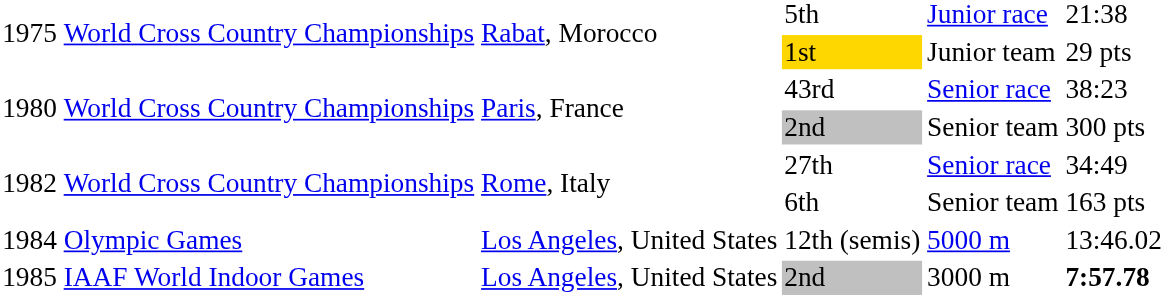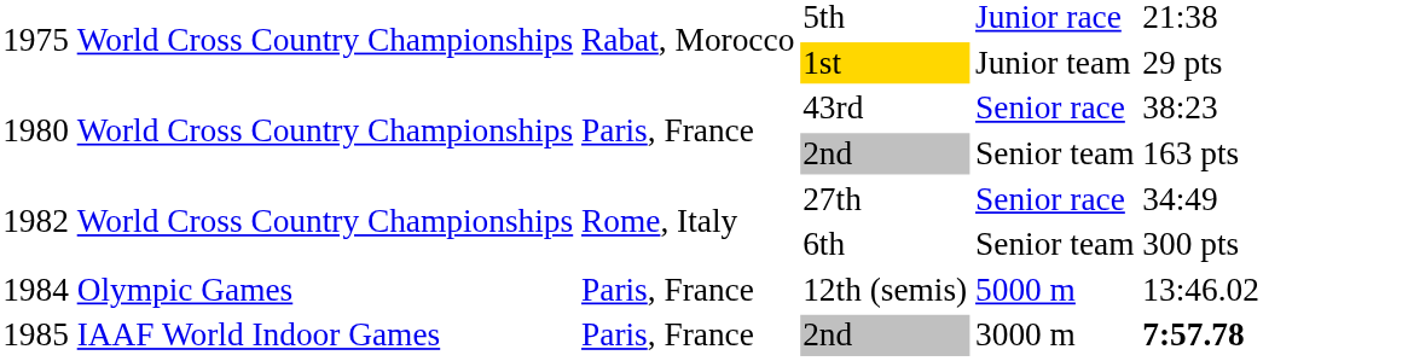1980 / 2nd | column 6: 300 pts -> 163 pts
6th | column 6: 163 pts -> 300 pts
12th (semis) | column 3: Los Angeles, United States -> Paris, France
1985 / 2nd | column 3: Los Angeles, United States -> Paris, France
